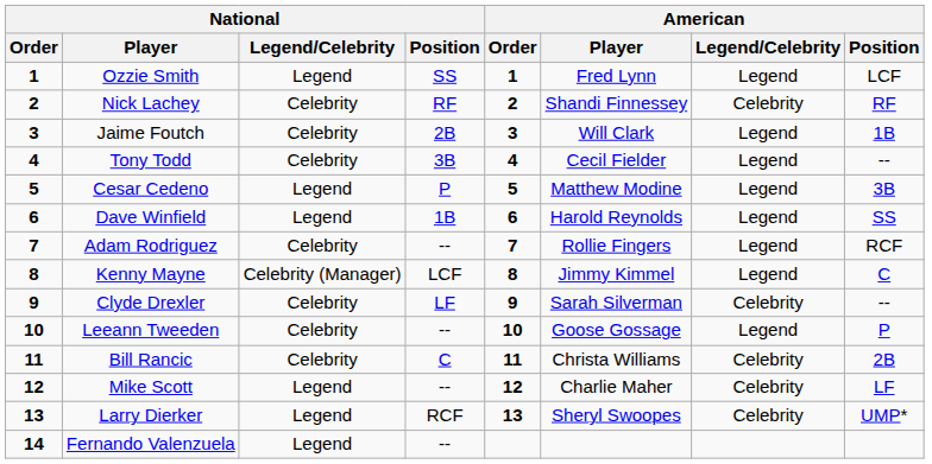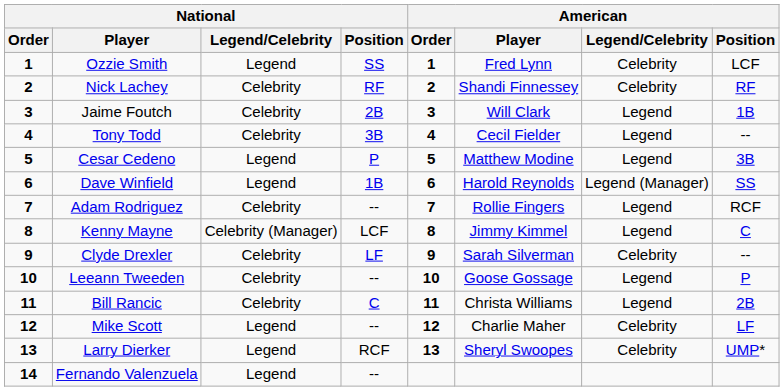Ozzie Smith | American / Legend/Celebrity: Legend -> Celebrity
Dave Winfield | American / Legend/Celebrity: Legend -> Legend (Manager)
Bill Rancic | American / Legend/Celebrity: Celebrity -> Legend
